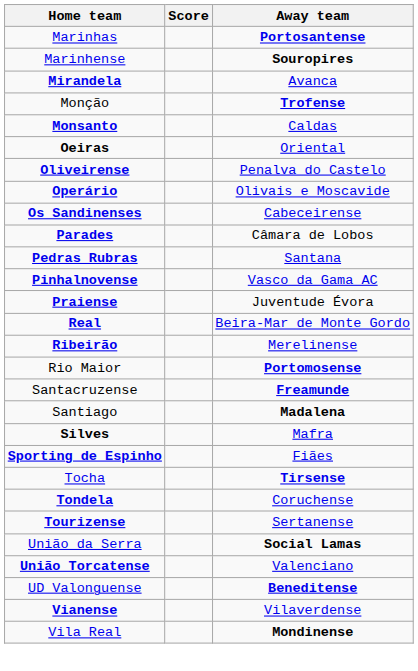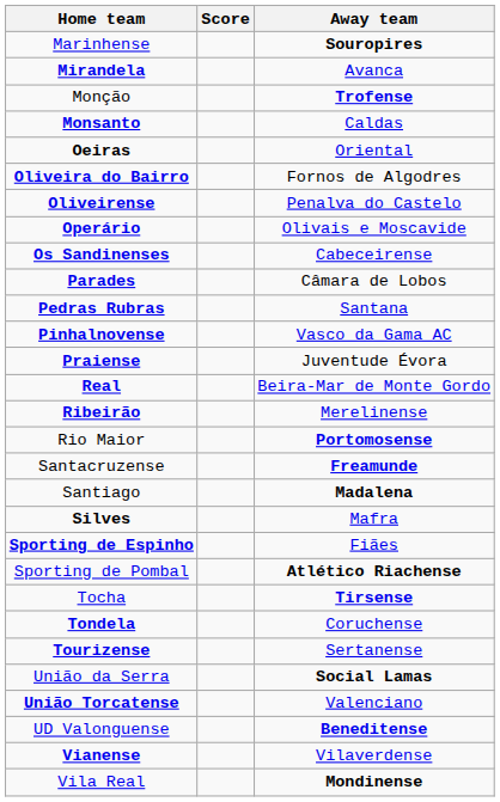- row: Marinhas | Portosantense
+ row: Oliveira do Bairro | Fornos de Algodres
+ row: Sporting de Pombal | Atlético Riachense
